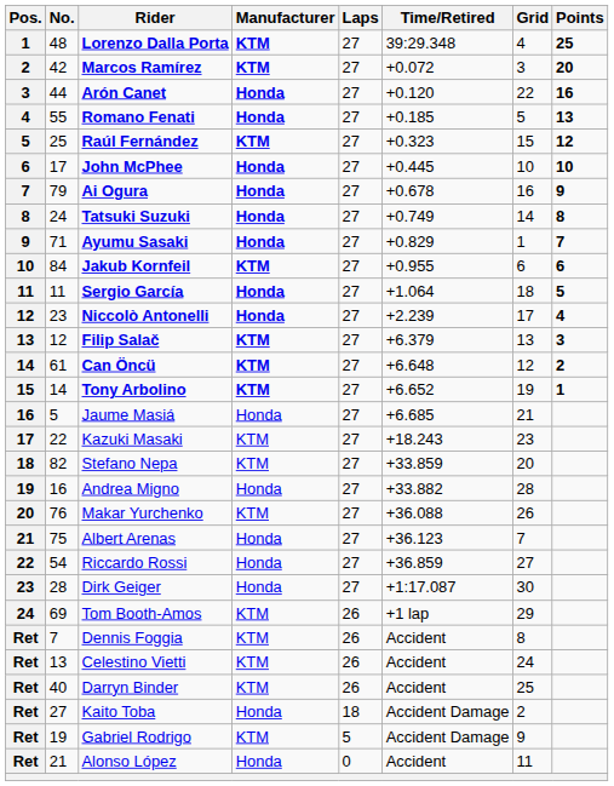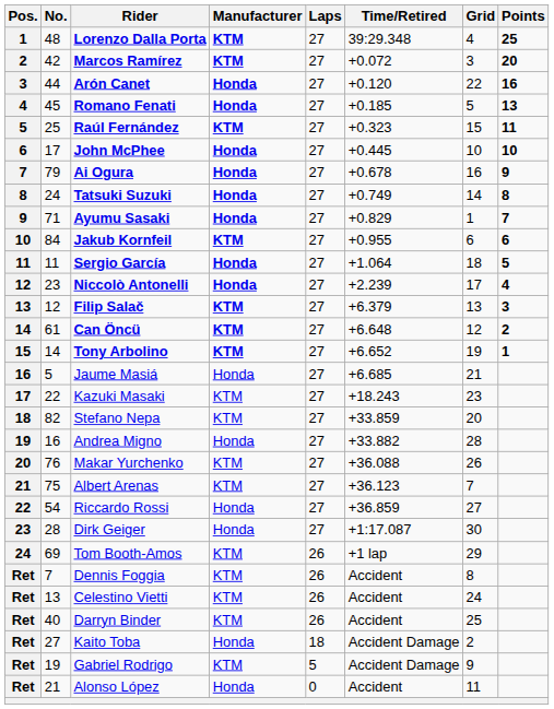Romano Fenati | No.: 55 -> 45
Raúl Fernández | Points: 12 -> 11
Albert Arenas | Manufacturer: Honda -> KTM
